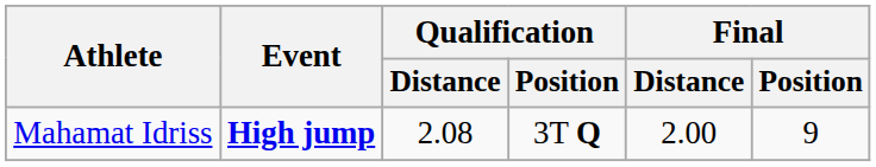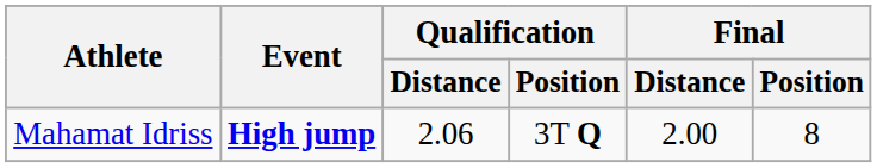Mahamat Idriss | Qualification / Distance: 2.08 -> 2.06
Mahamat Idriss | Final / Position: 9 -> 8
